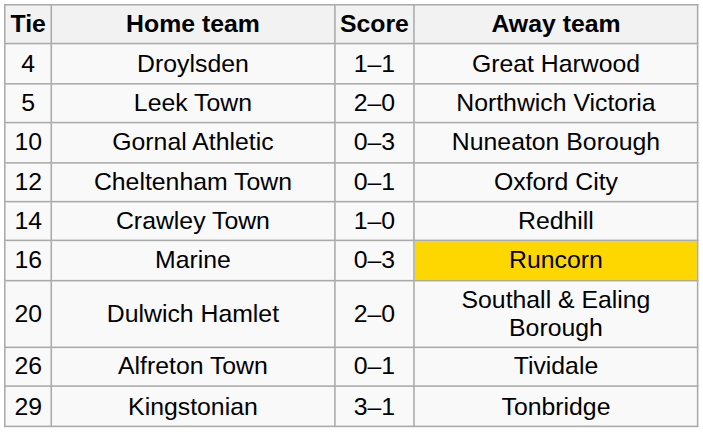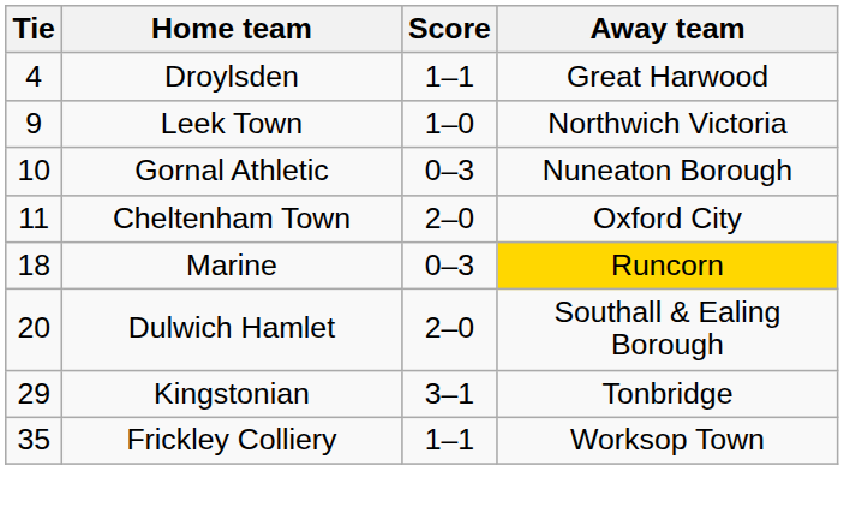Leek Town | Tie: 5 -> 9
Leek Town | Score: 2–0 -> 1–0
Cheltenham Town | Tie: 12 -> 11
Cheltenham Town | Score: 0–1 -> 2–0
- row: 14 | Crawley Town | 1–0 | Redhill
Marine | Tie: 16 -> 18
- row: 26 | Alfreton Town | 0–1 | Tividale
+ row: 35 | Frickley Colliery | 1–1 | Worksop Town
